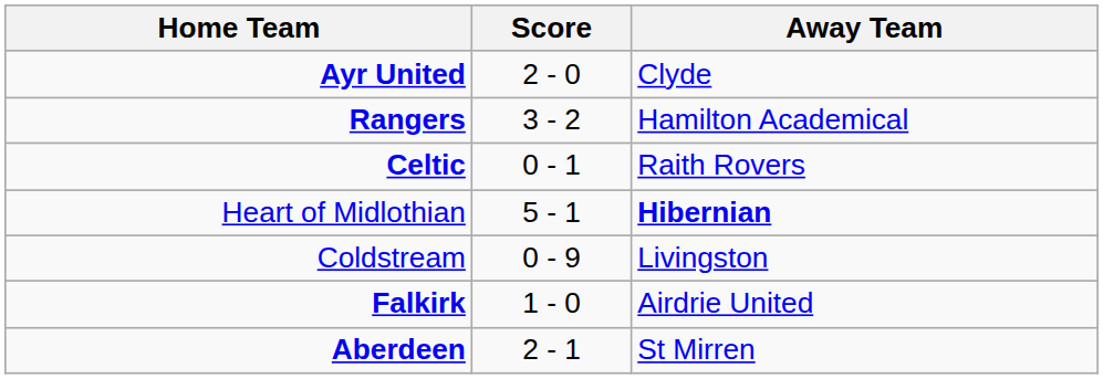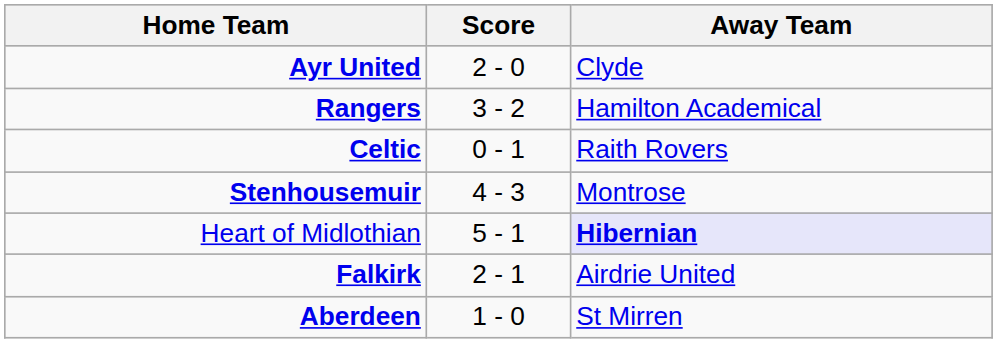+ row: Stenhousemuir | 4 - 3 | Montrose
Heart of Midlothian | Away Team: no background -> lavender background
- row: Coldstream | 0 - 9 | Livingston
Falkirk | Score: 1 - 0 -> 2 - 1
Aberdeen | Score: 2 - 1 -> 1 - 0
